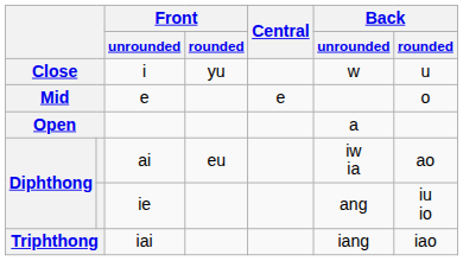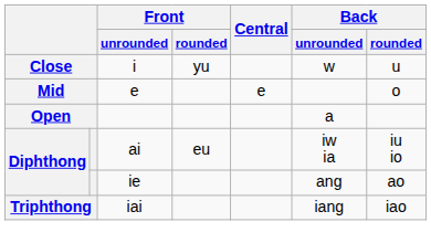ai | Back / rounded: ao -> iu io
ie | Back / rounded: iu io -> ao
